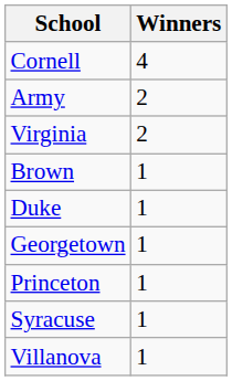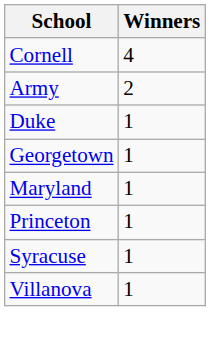- row: Virginia | 2
- row: Brown | 1
+ row: Maryland | 1
